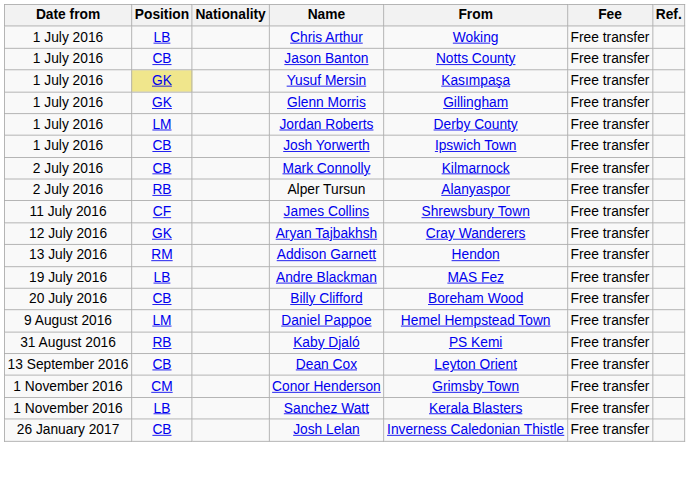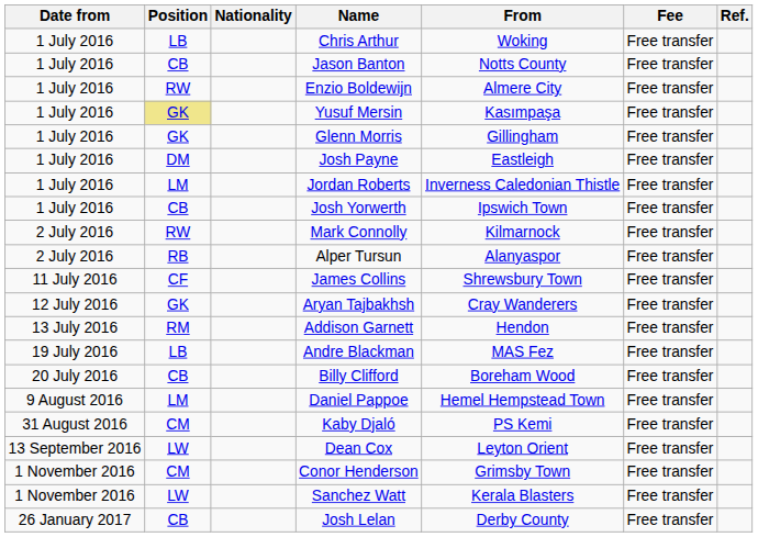+ row: 1 July 2016 | RW | Enzio Boldewijn | Almere City | Free transfer
+ row: 1 July 2016 | DM | Josh Payne | Eastleigh | Free transfer
Jordan Roberts | From: Derby County -> Inverness Caledonian Thistle
Mark Connolly | Position: CB -> RW
Kaby Djaló | Position: RB -> CM
Dean Cox | Position: CB -> LW
Sanchez Watt | Position: LB -> LW
Josh Lelan | From: Inverness Caledonian Thistle -> Derby County
